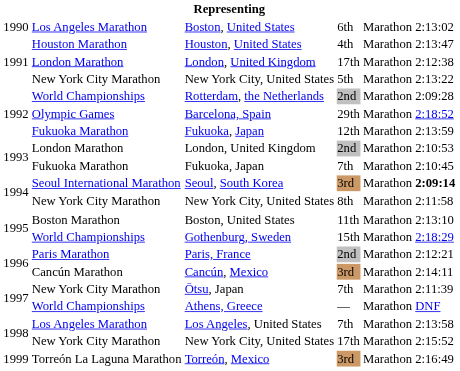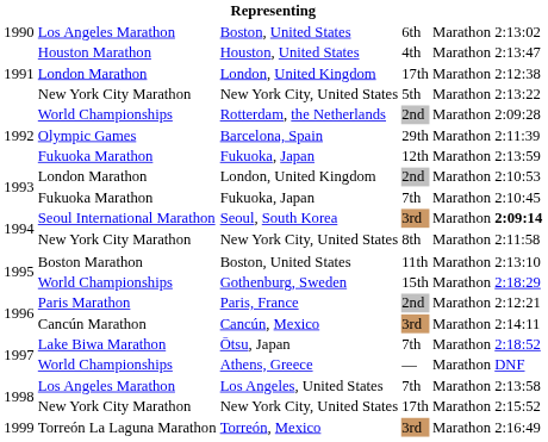Barcelona, Spain | column 6: 2:18:52 -> 2:11:39
Ōtsu, Japan | column 2: New York City Marathon -> Lake Biwa Marathon
Ōtsu, Japan | column 6: 2:11:39 -> 2:18:52
